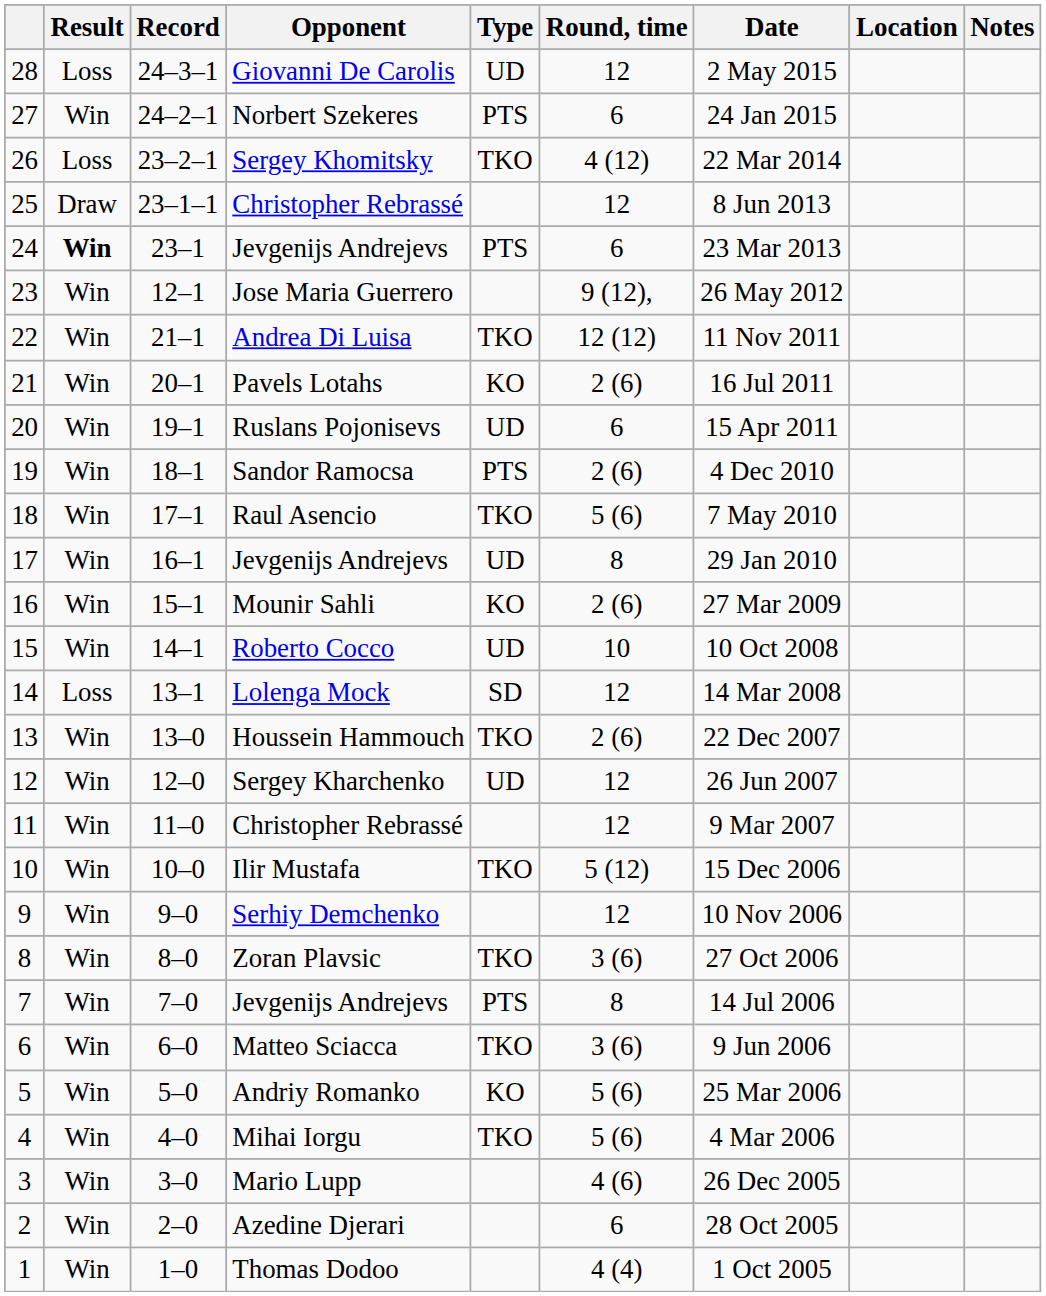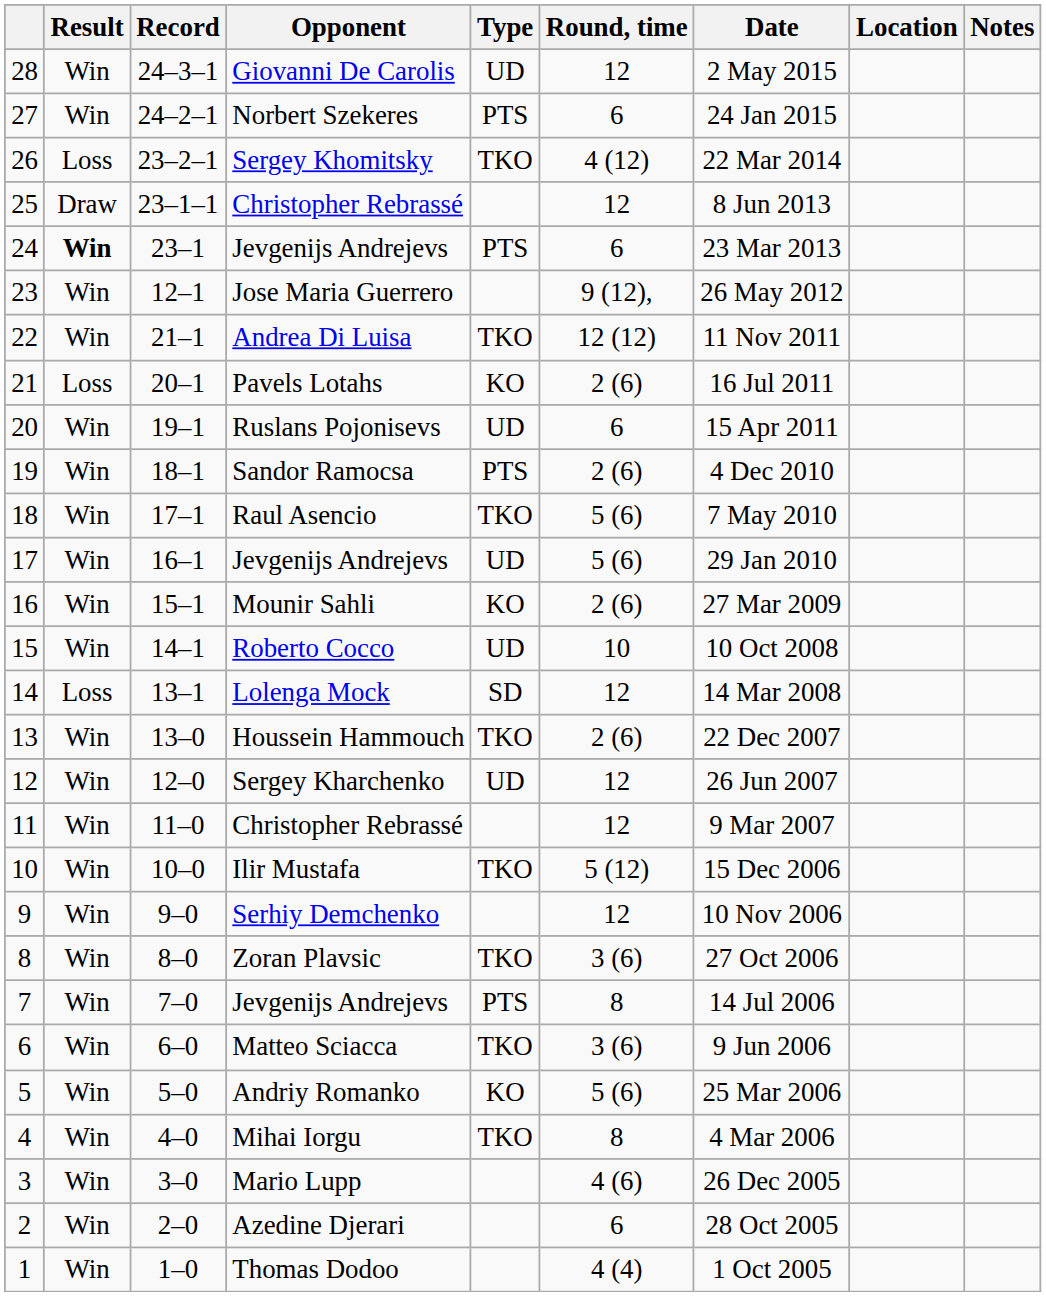28 | Result: Loss -> Win
21 | Result: Win -> Loss
17 | Round, time: 8 -> 5 (6)
4 | Round, time: 5 (6) -> 8
